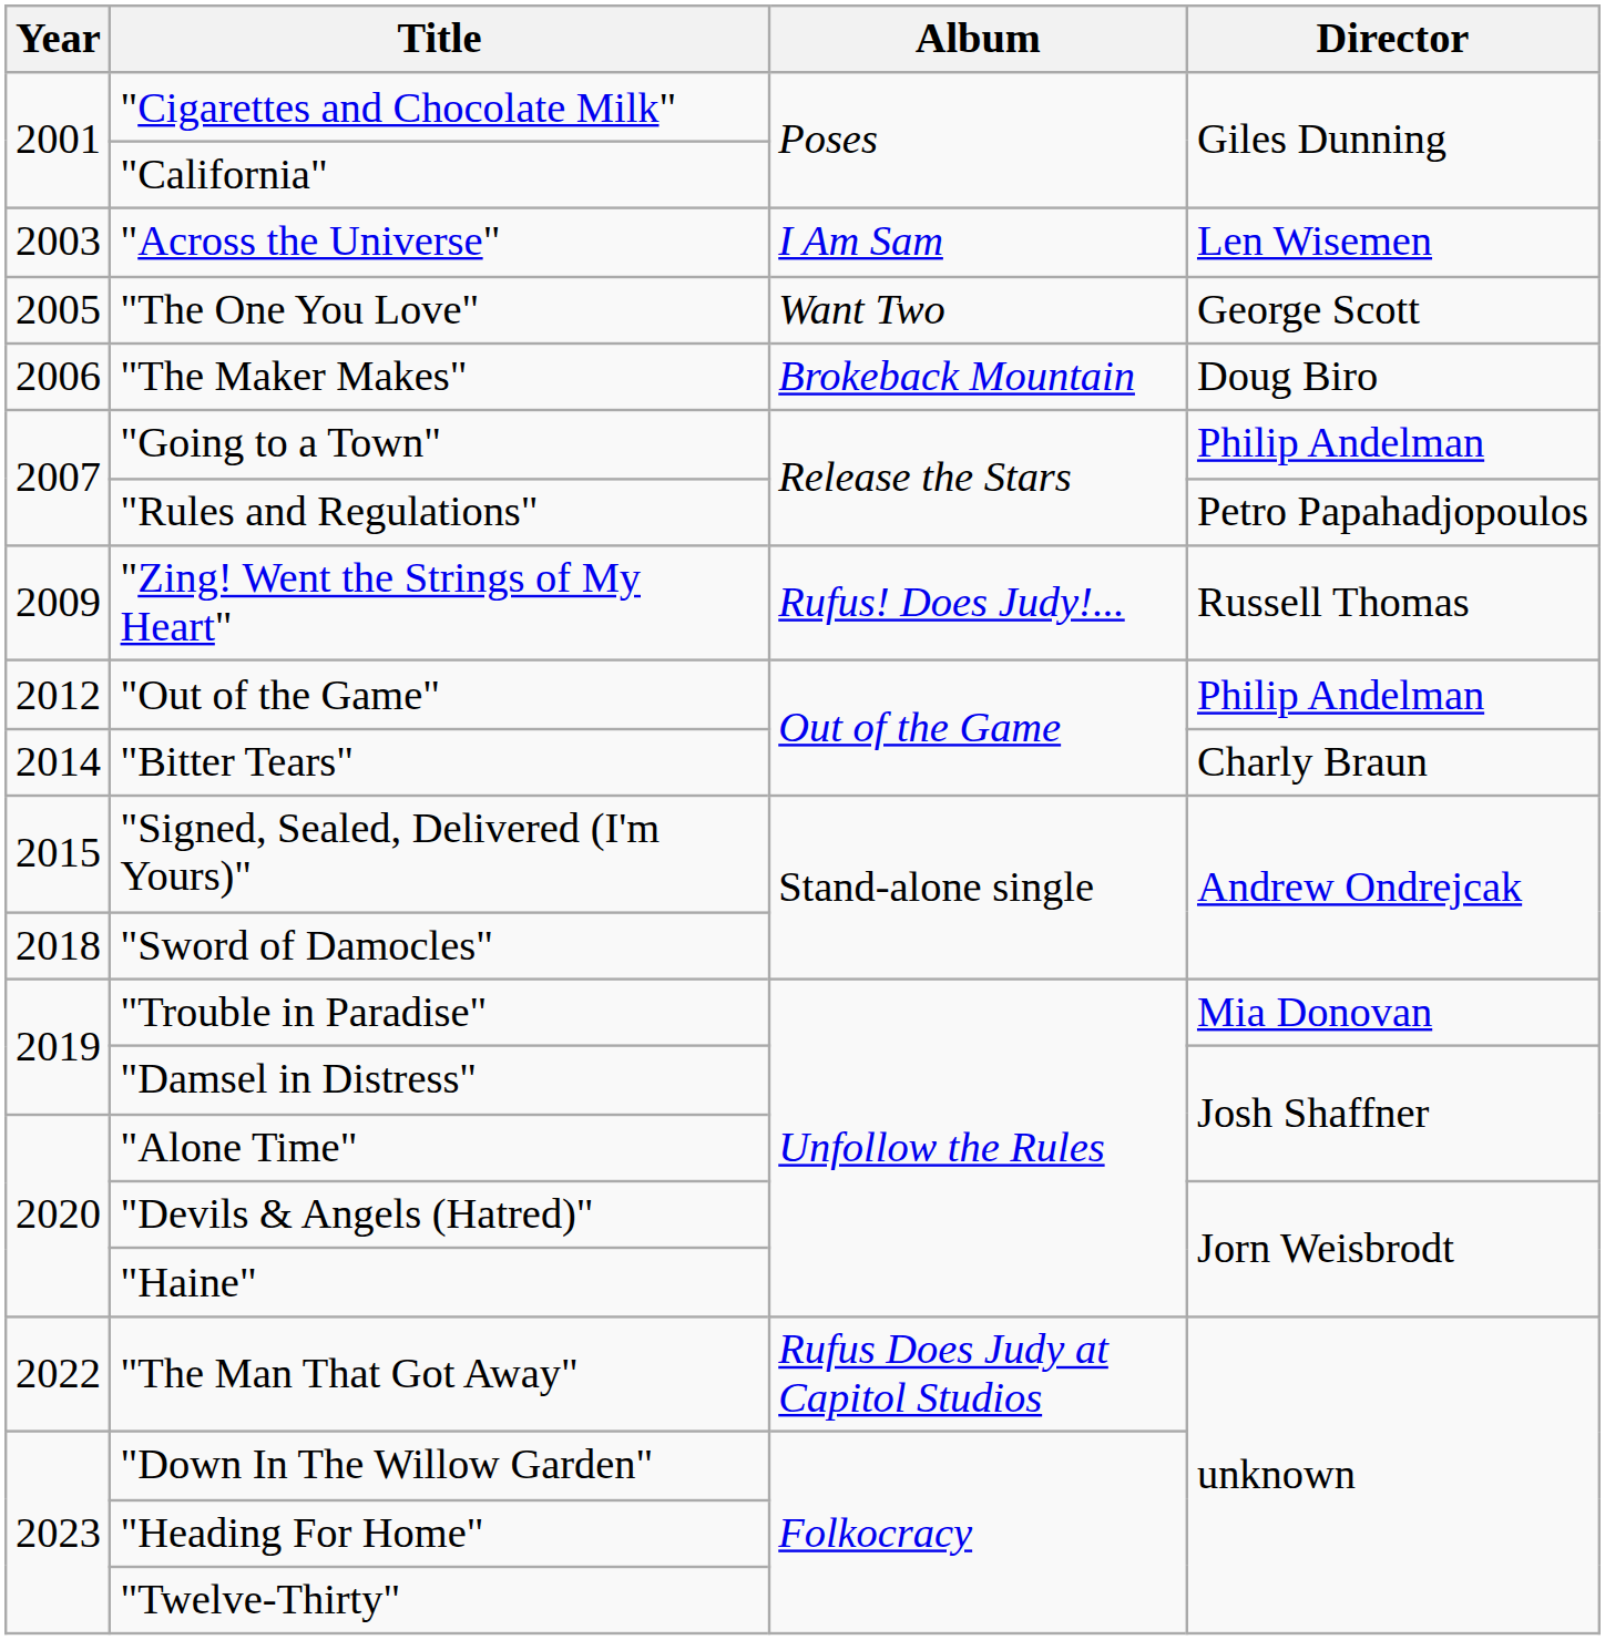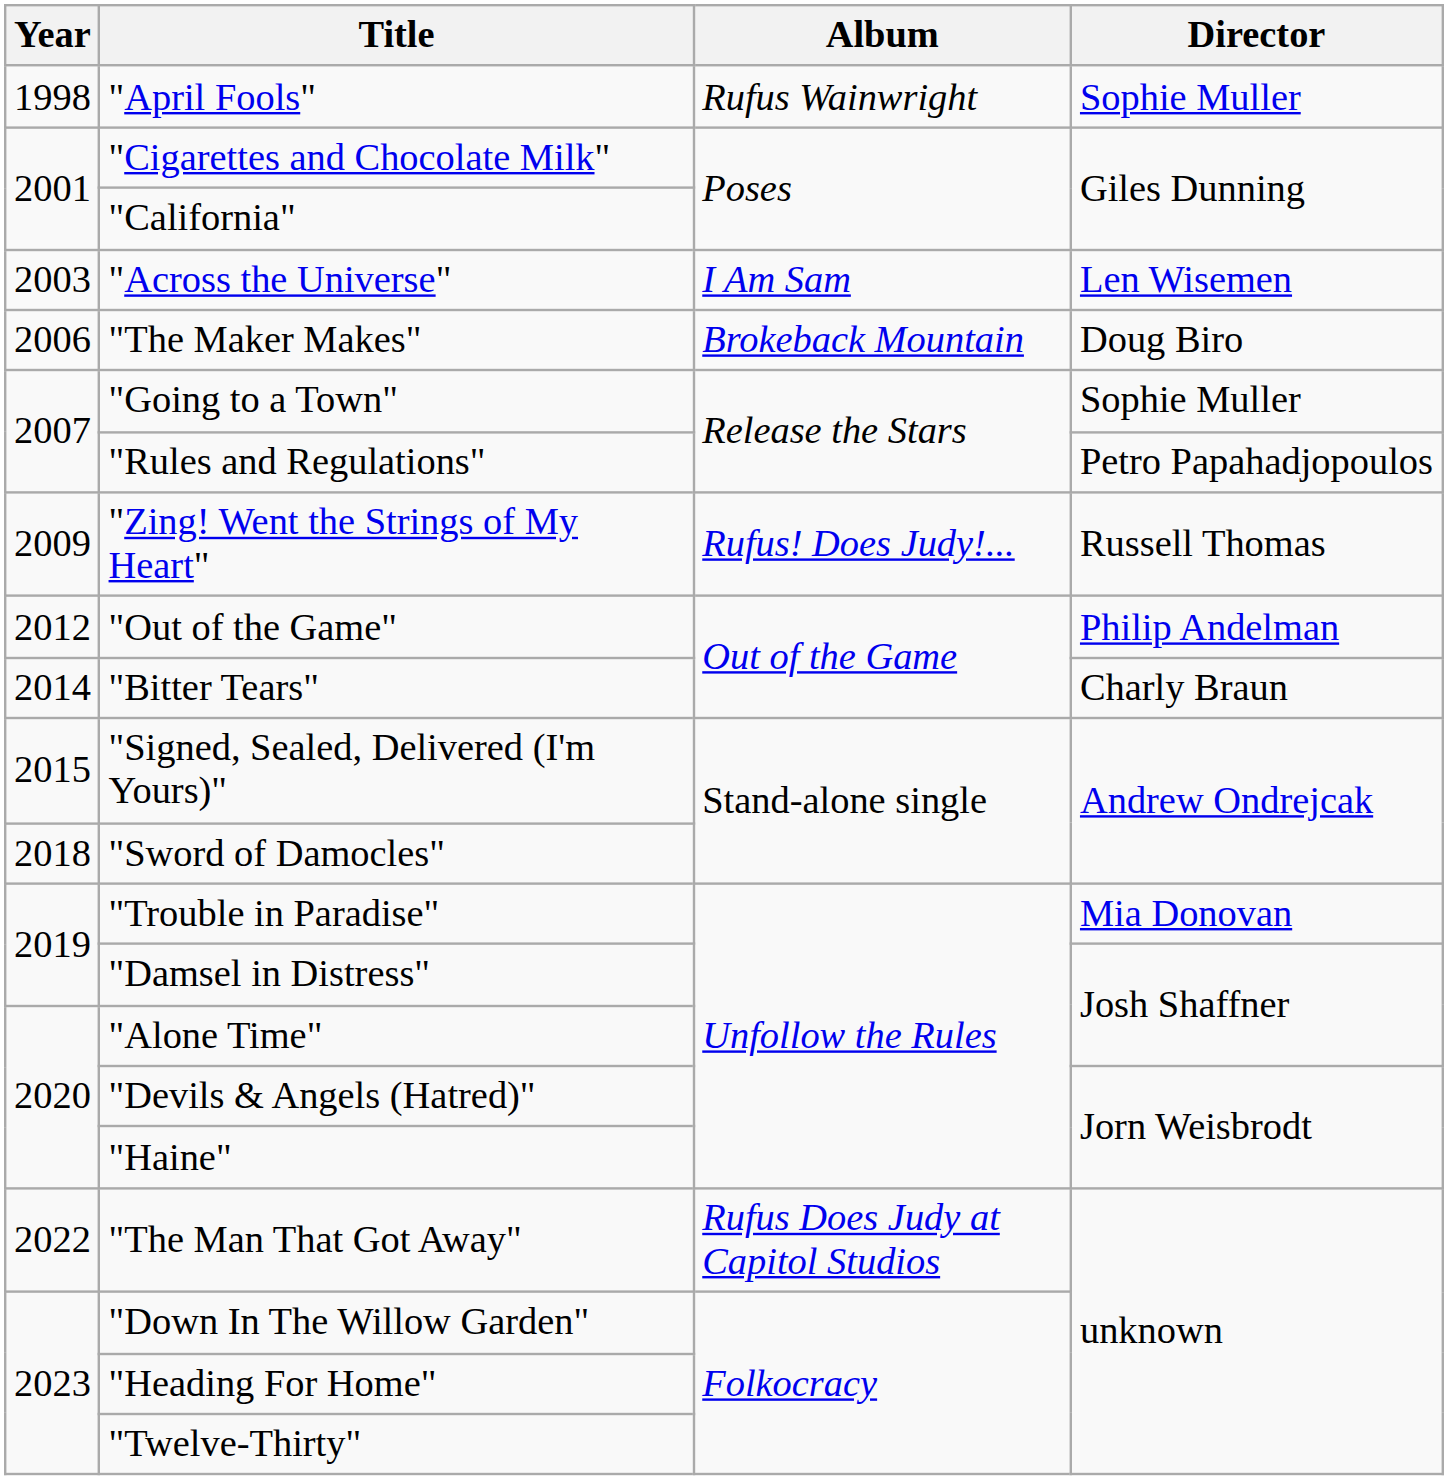+ row: 1998 | "April Fools" | Rufus Wainwright | Sophie Muller
- row: 2005 | "The One You Love" | Want Two | George Scott
"Going to a Town" | Director: Philip Andelman -> Sophie Muller
